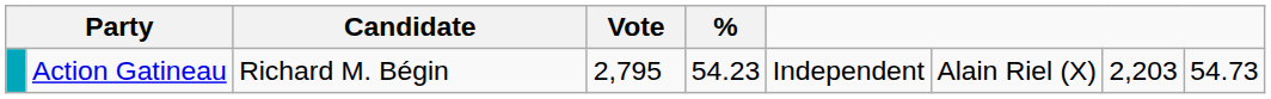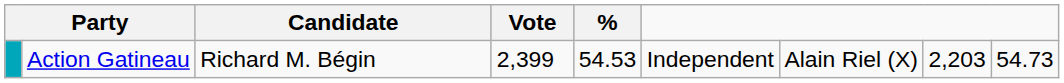Action Gatineau | Vote: 2,795 -> 2,399
Action Gatineau | %: 54.23 -> 54.53
